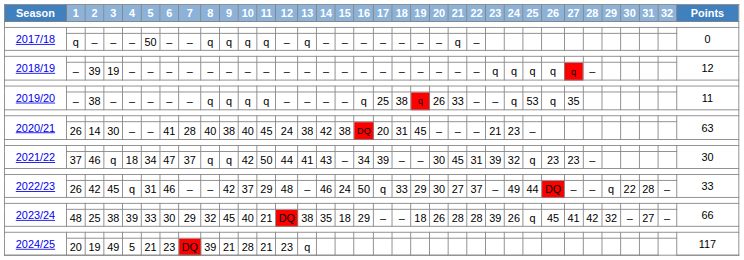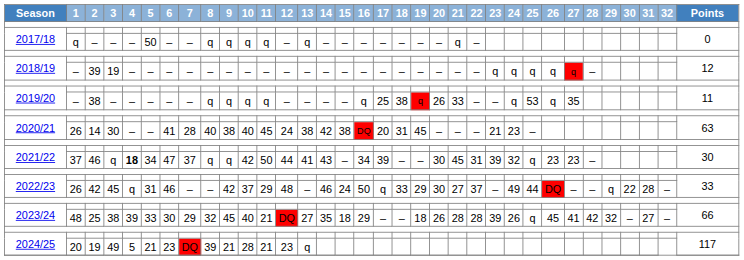2021/22 / 46 | 4: normal -> bold
2023/24 / 25 | 13: 38 -> 27
